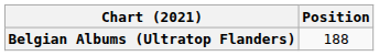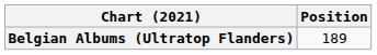Belgian Albums (Ultratop Flanders) | Position: 188 -> 189
